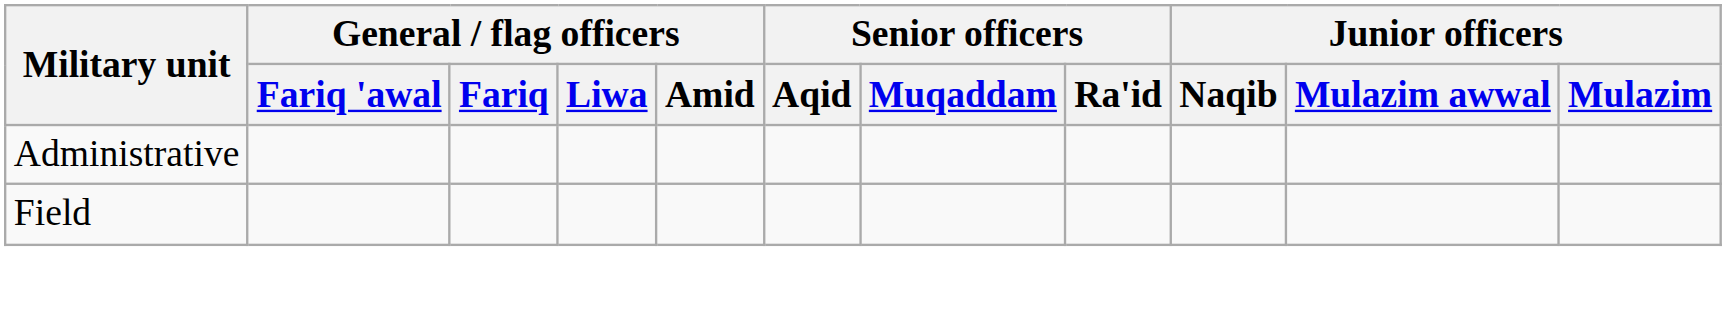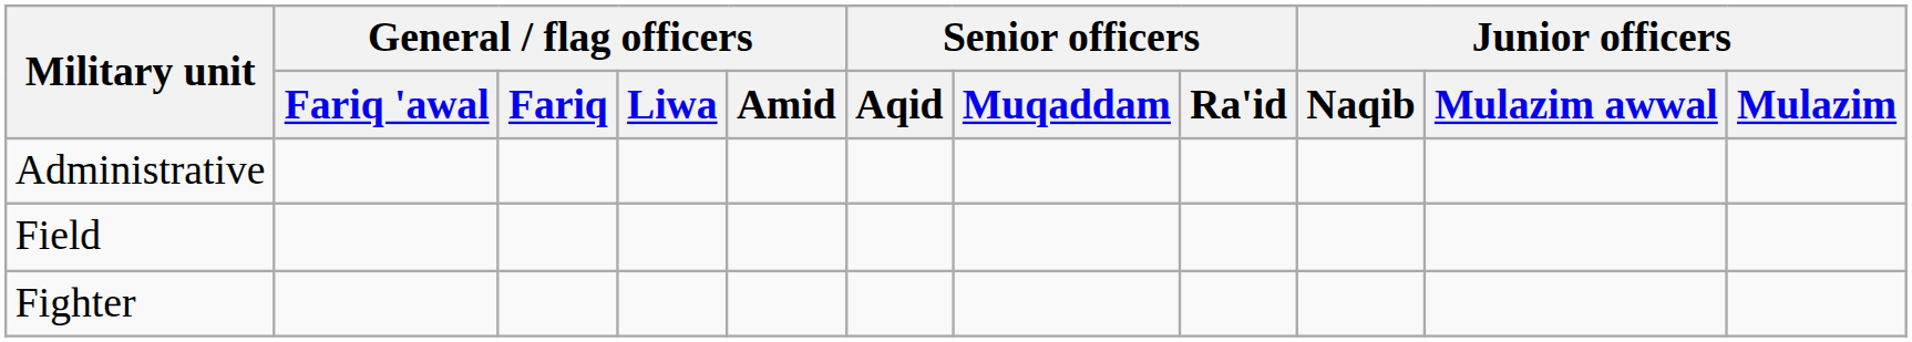+ row: Fighter
